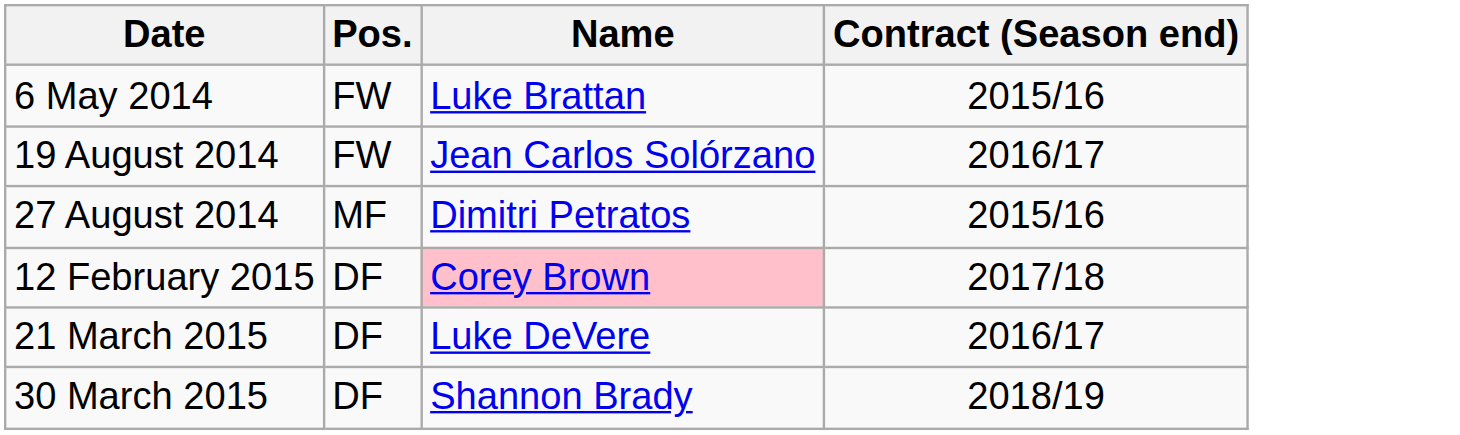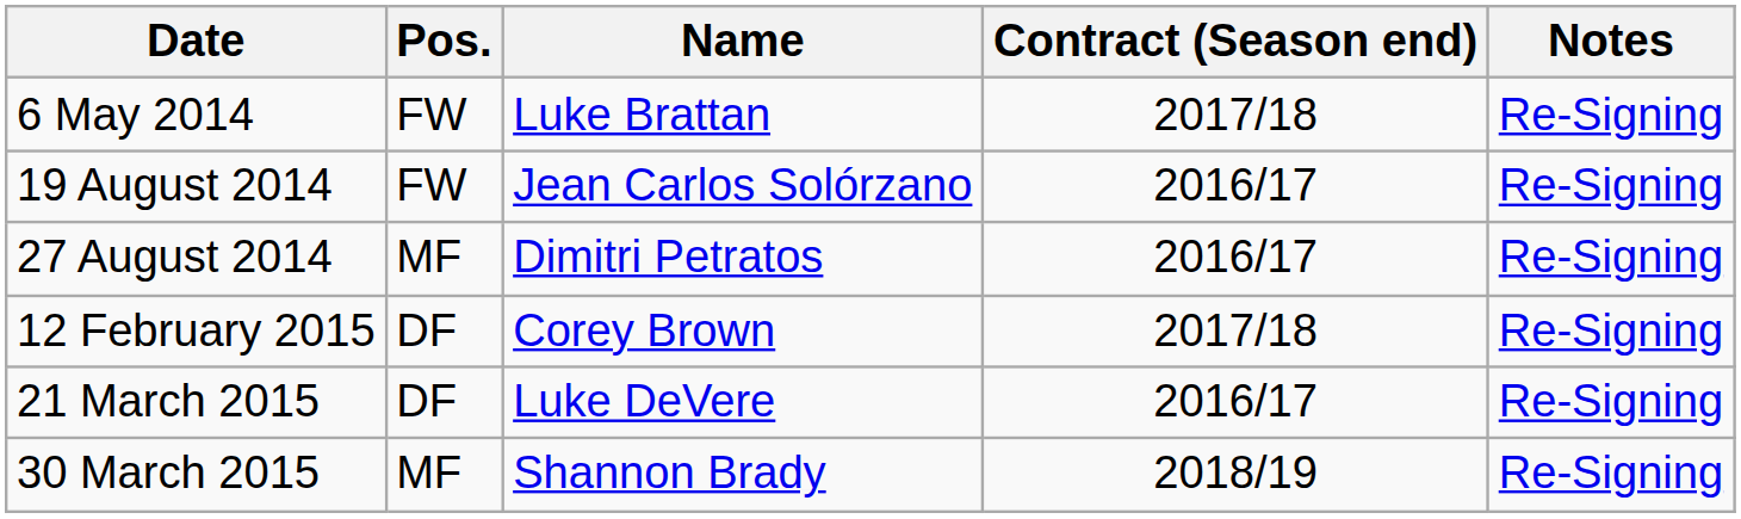+ column: Notes | Re-Signing | Re-Signing | Re-Signing | Re-Signing | Re-Signing | Re-Signing
6 May 2014 | Contract (Season end): 2015/16 -> 2017/18
27 August 2014 | Contract (Season end): 2015/16 -> 2016/17
12 February 2015 | Name: pink background -> no background
30 March 2015 | Pos.: DF -> MF
